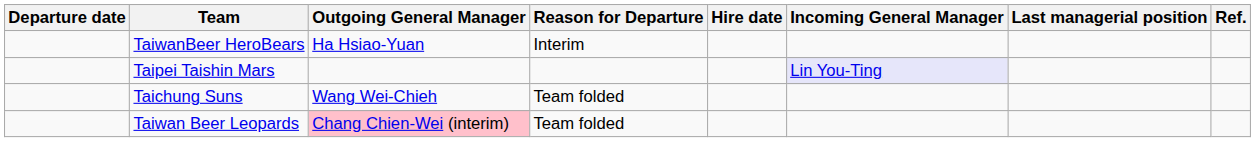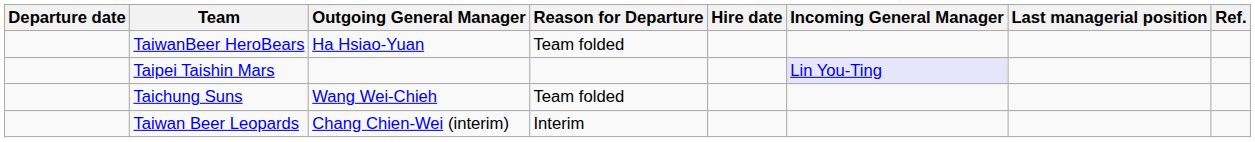TaiwanBeer HeroBears | Reason for Departure: Interim -> Team folded
Taiwan Beer Leopards | Outgoing General Manager: pink background -> no background
Taiwan Beer Leopards | Reason for Departure: Team folded -> Interim
